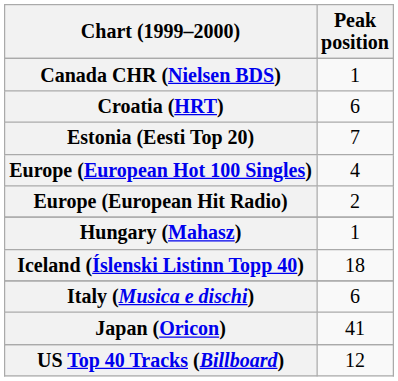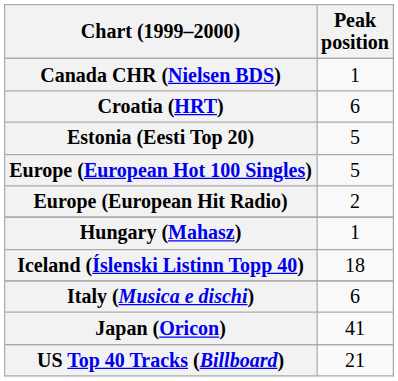Estonia (Eesti Top 20) | Peak position: 7 -> 5
Europe (European Hot 100 Singles) | Peak position: 4 -> 5
US Top 40 Tracks (Billboard) | Peak position: 12 -> 21
